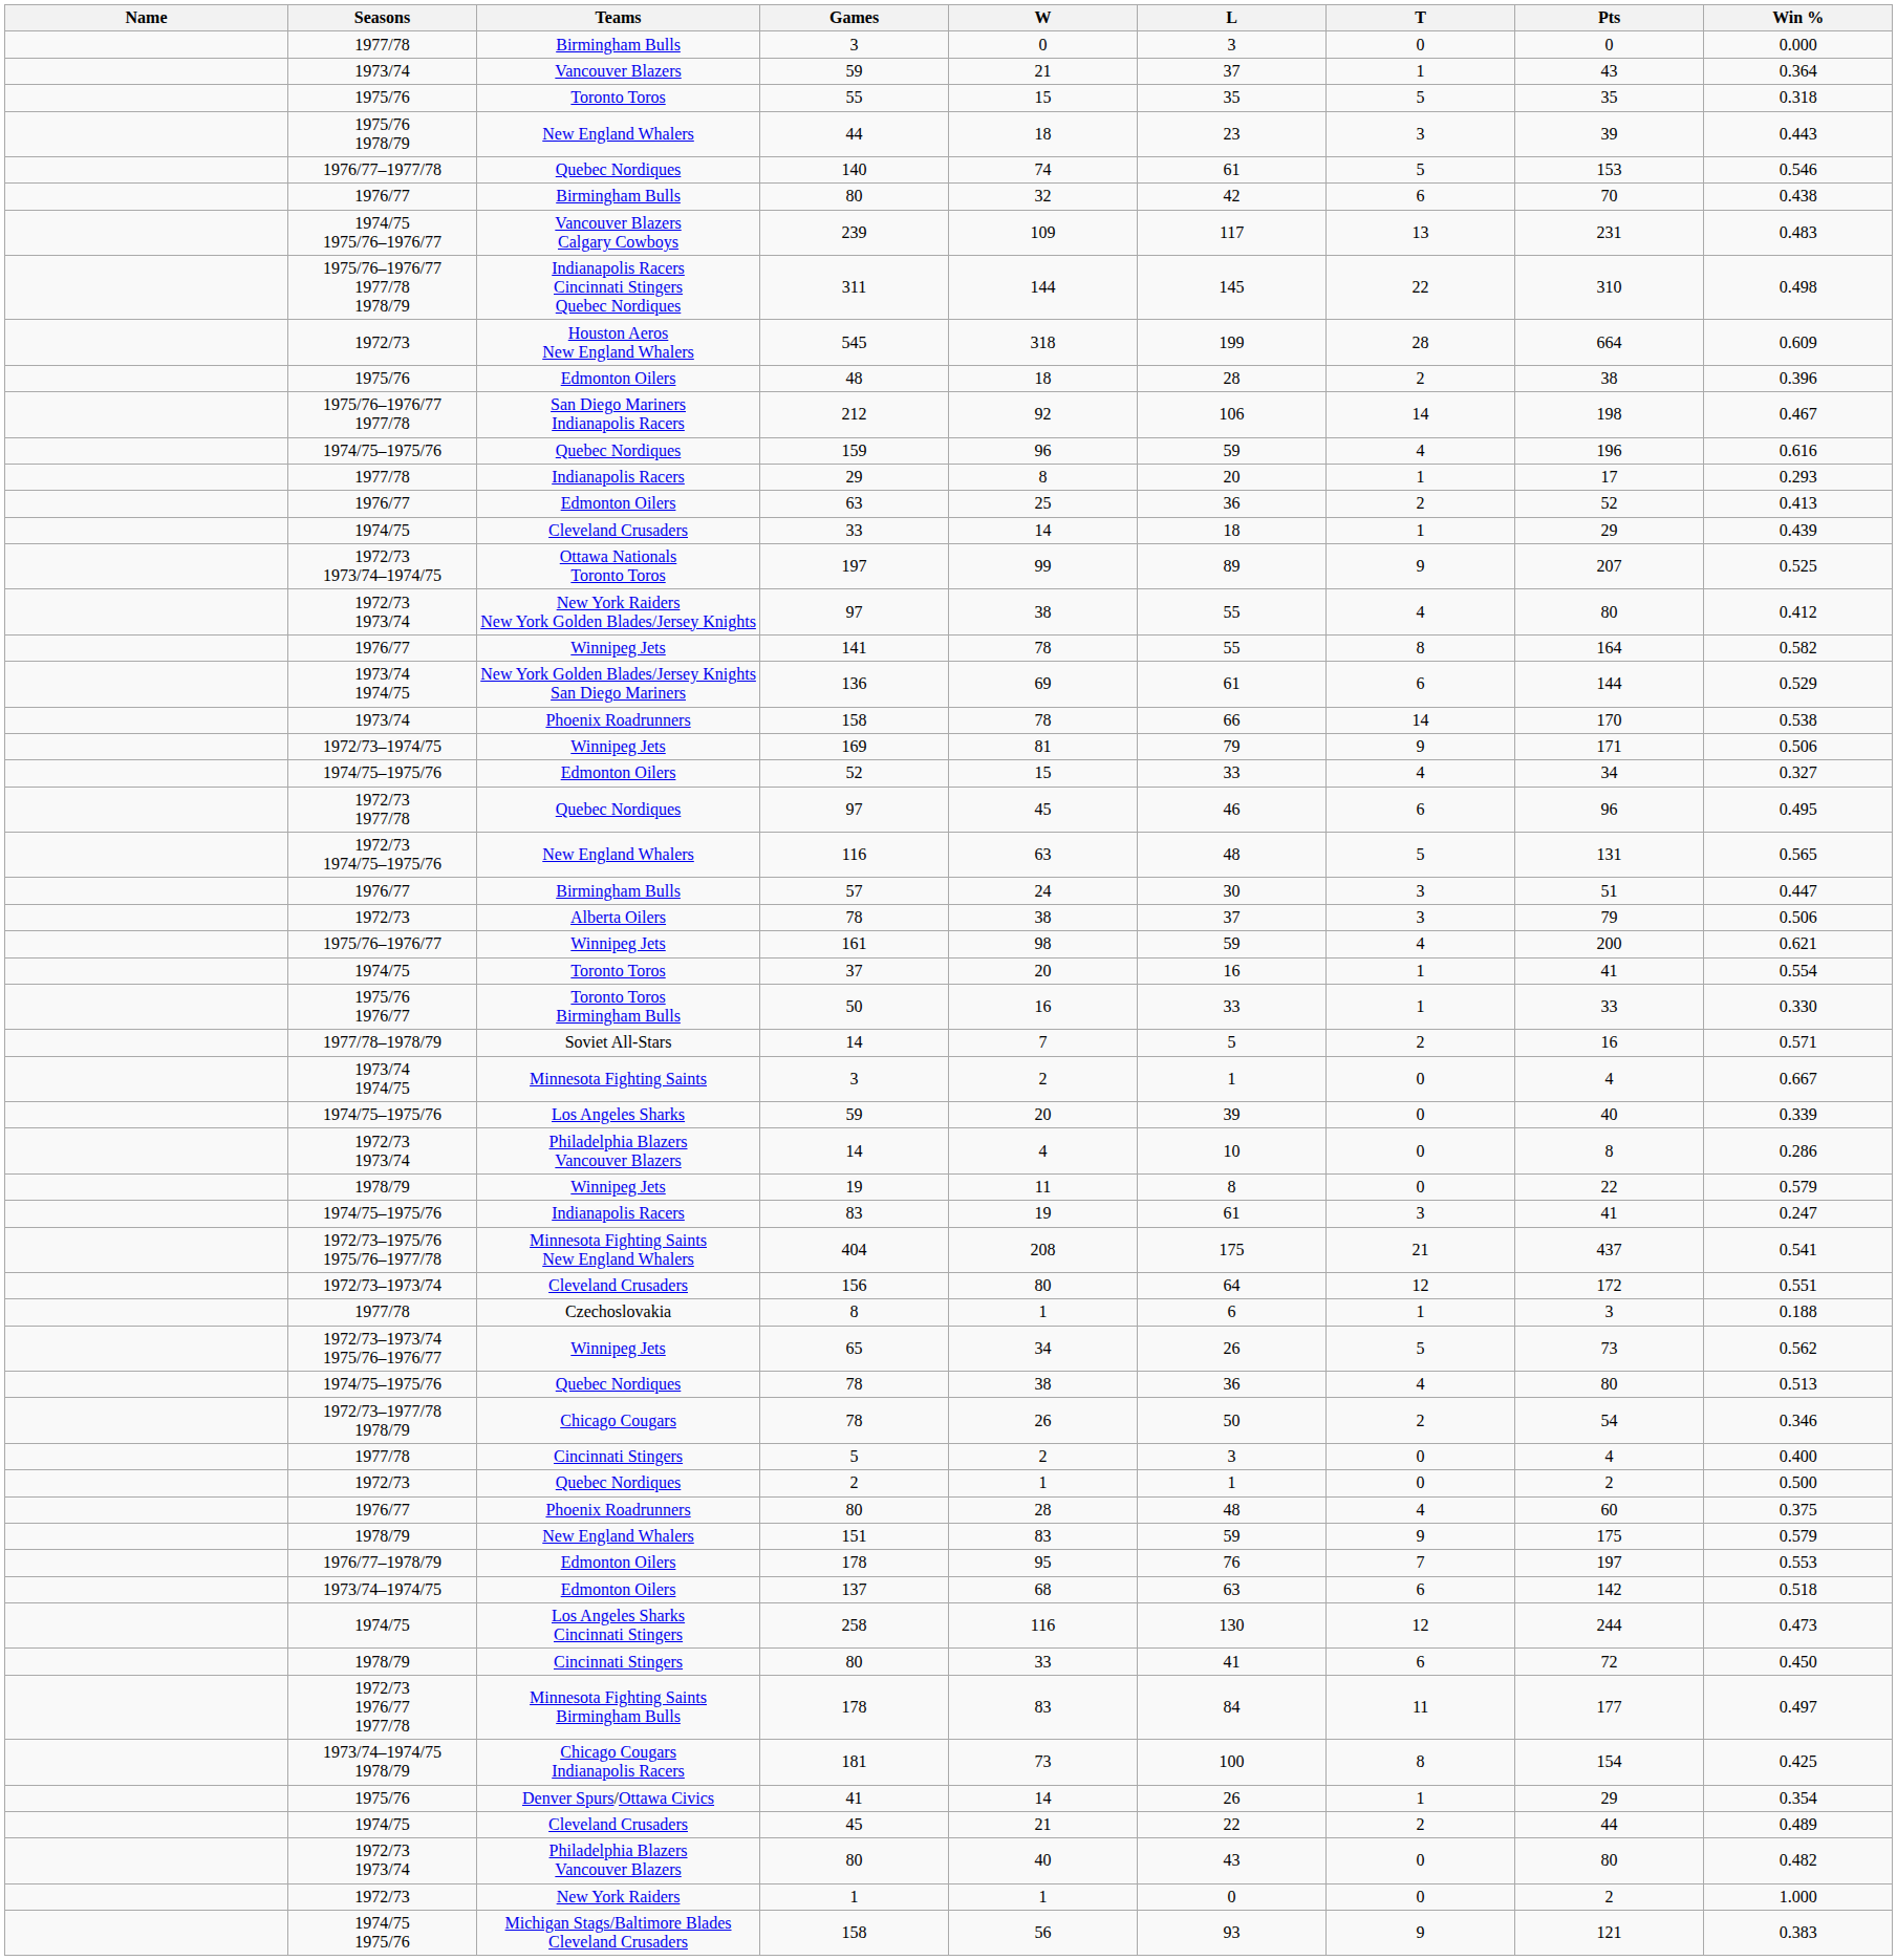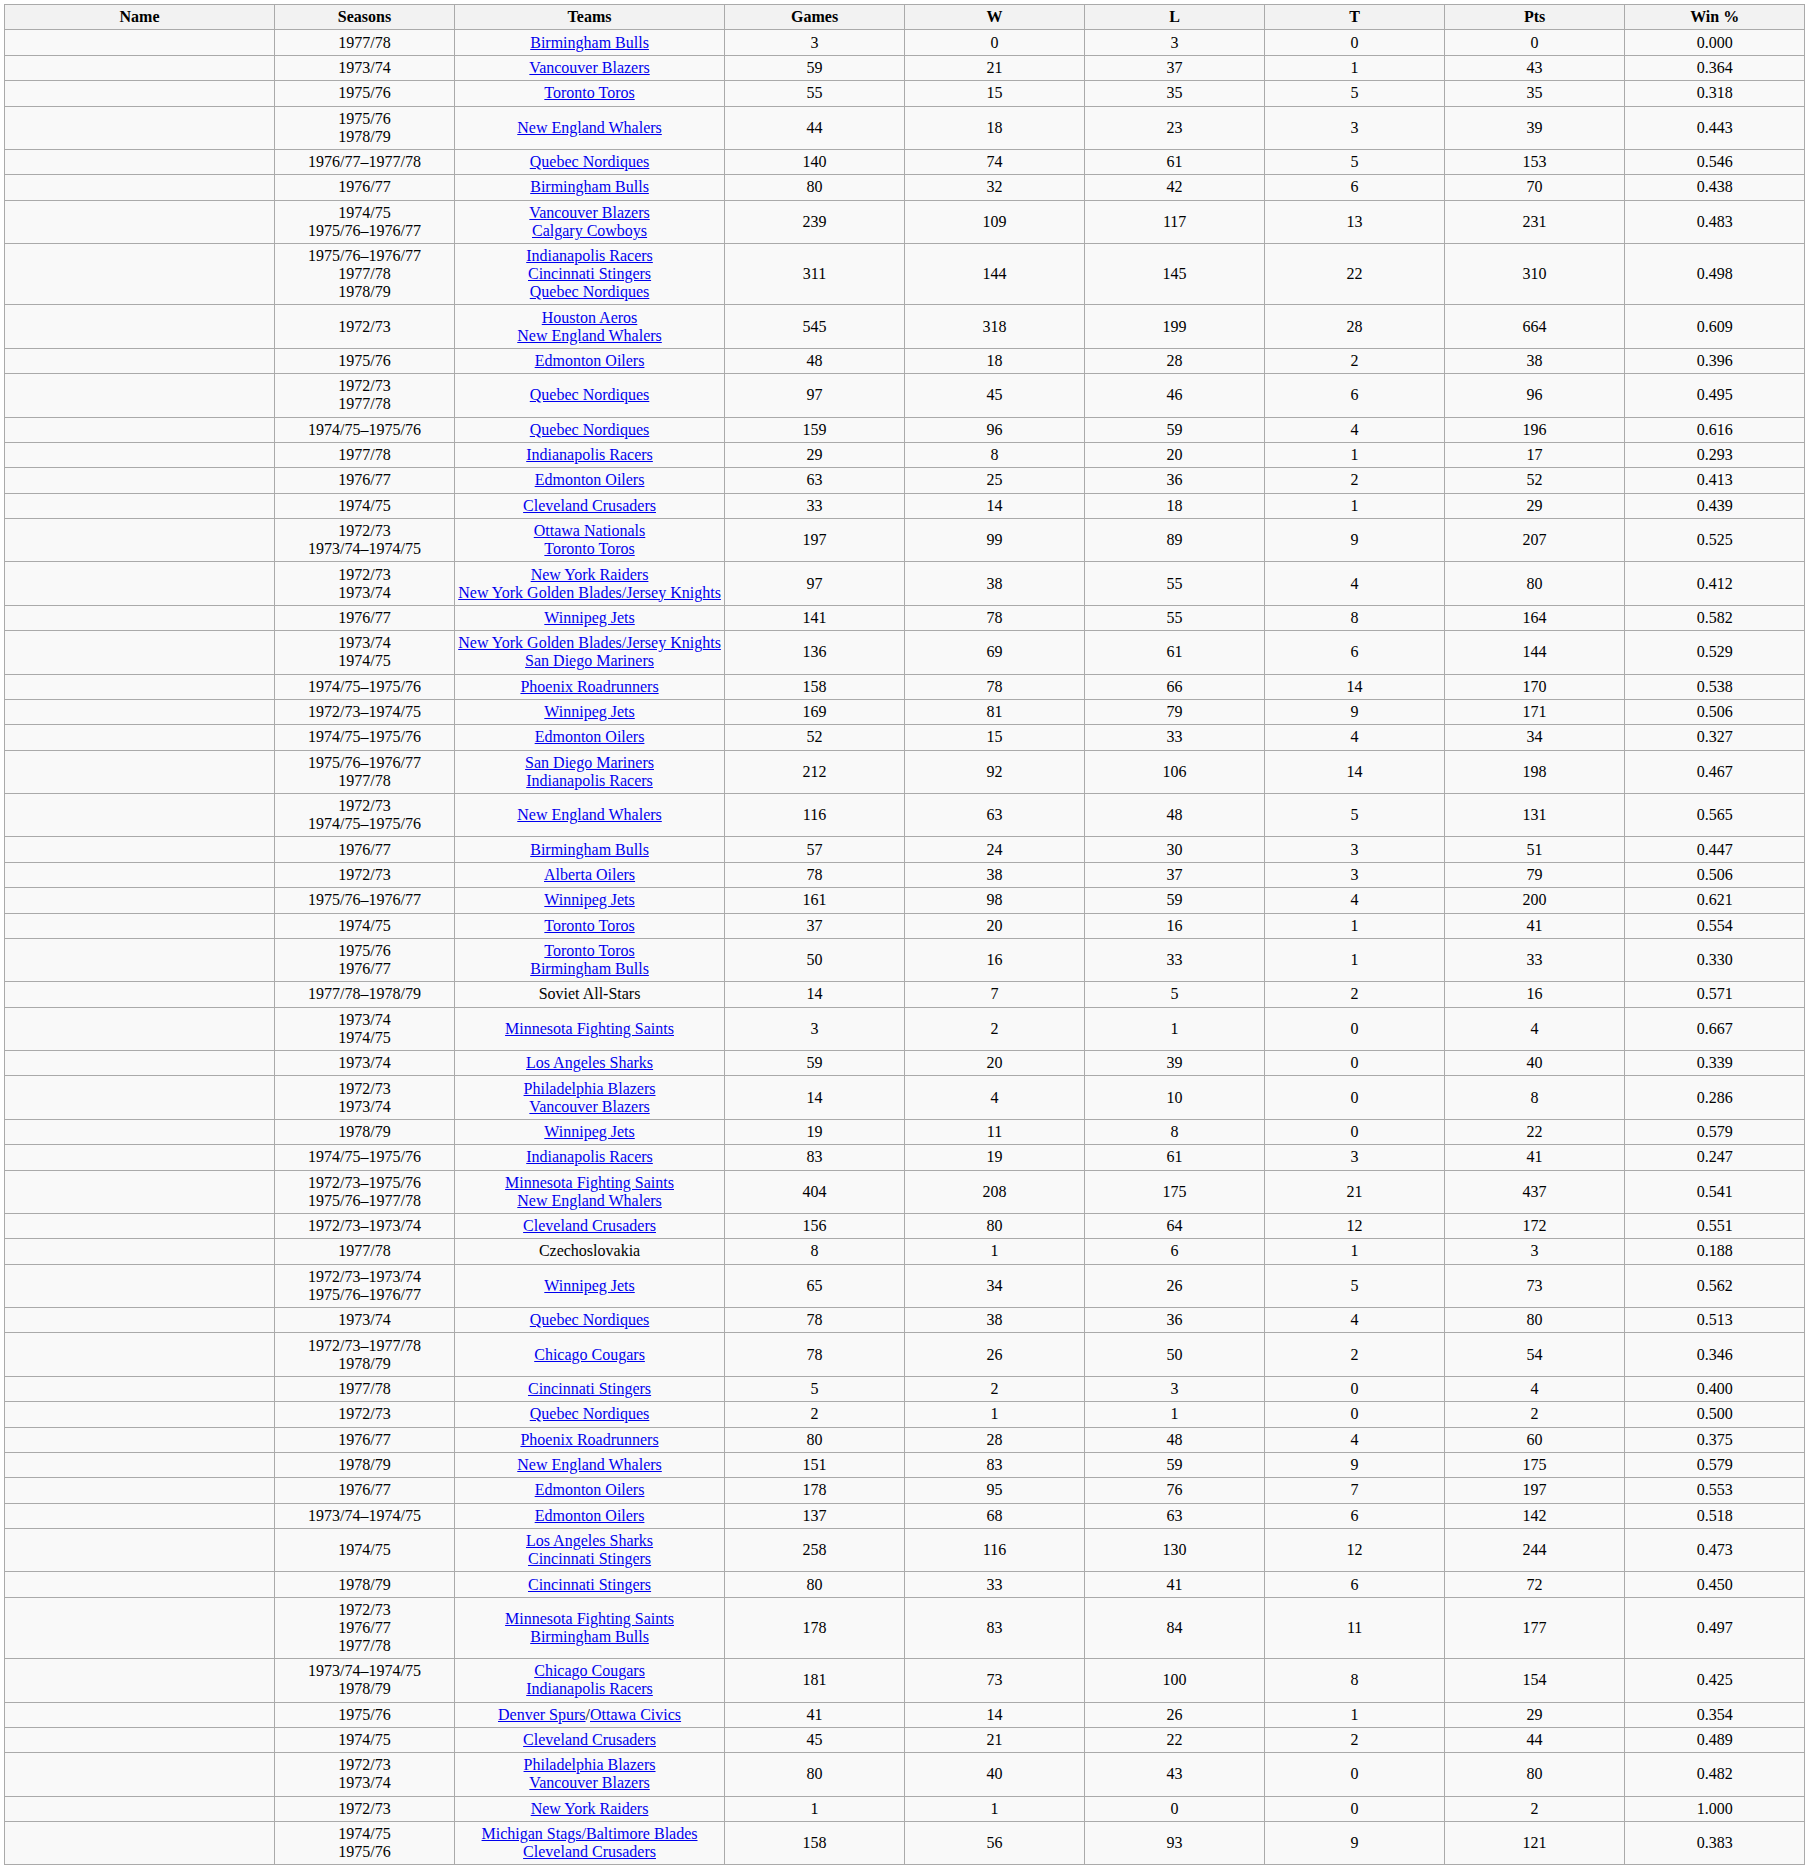rows swapped: Quebec Nordiques / 97 <-> 212
Phoenix Roadrunners / 158 | Seasons: 1973/74 -> 1974/75–1975/76
Los Angeles Sharks / 59 | Seasons: 1974/75–1975/76 -> 1973/74
Quebec Nordiques / 78 | Seasons: 1974/75–1975/76 -> 1973/74
Edmonton Oilers / 178 | Seasons: 1976/77–1978/79 -> 1976/77
